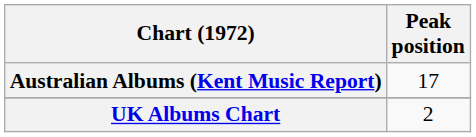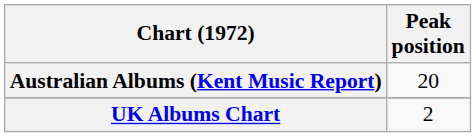Australian Albums (Kent Music Report) | Peak position: 17 -> 20
